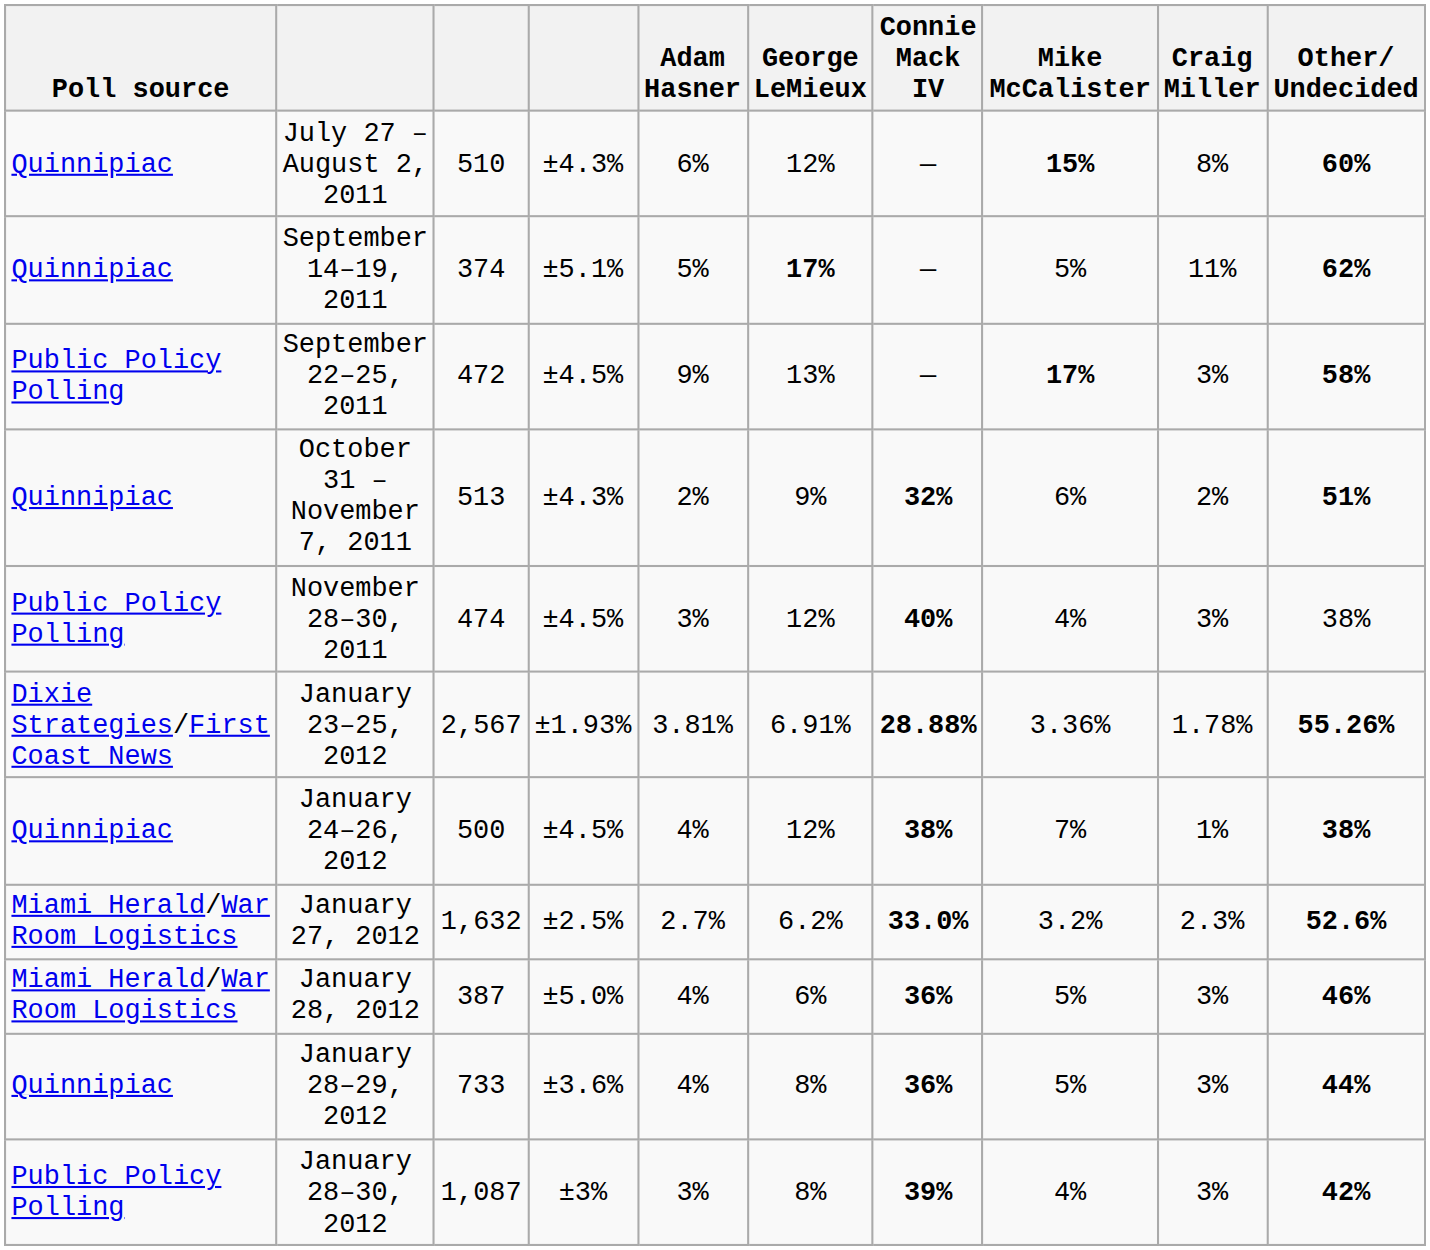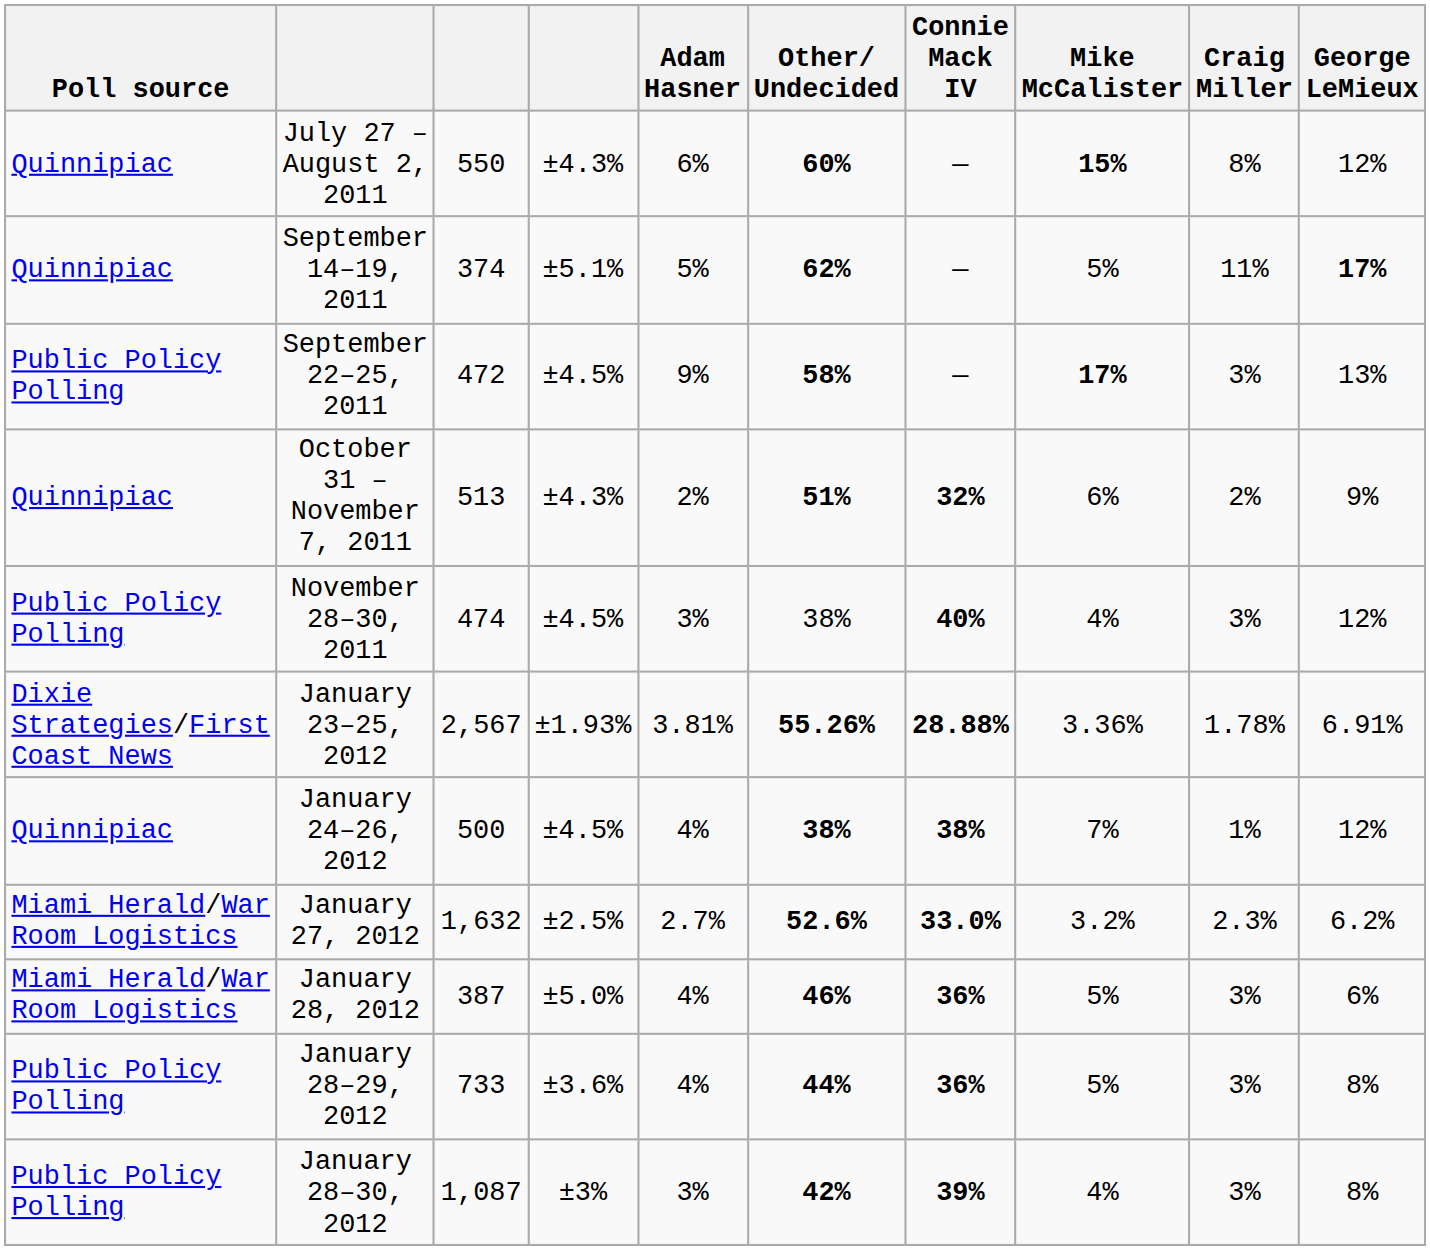columns swapped: George LeMieux <-> Other/ Undecided
July 27 – August 2, 2011 | column 3: 510 -> 550
January 28–29, 2012 | Poll source: Quinnipiac -> Public Policy Polling
